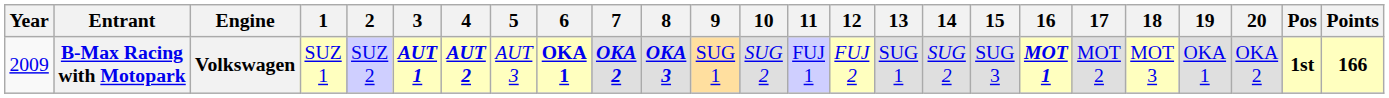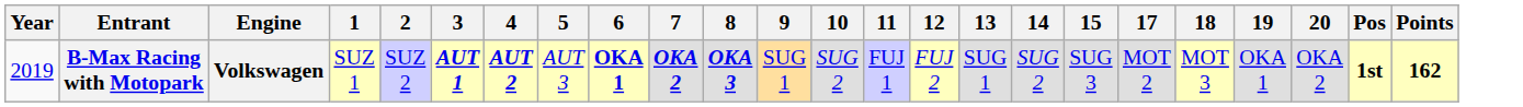- column: 16 | MOT 1
B-Max Racing with Motopark | Year: 2009 -> 2019
B-Max Racing with Motopark | Points: 166 -> 162
